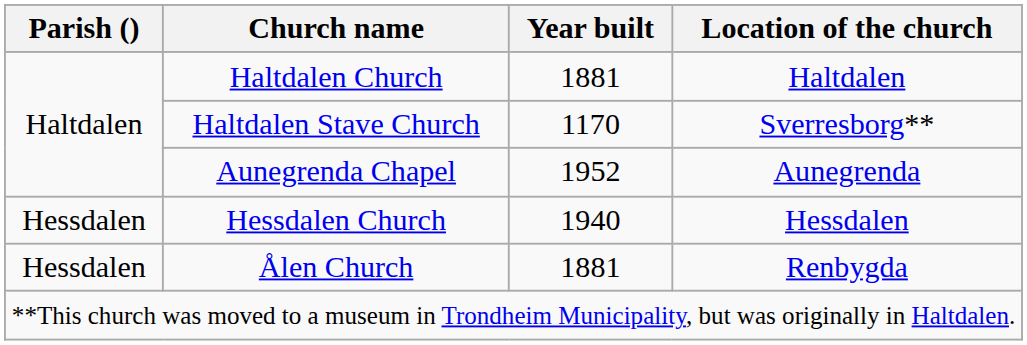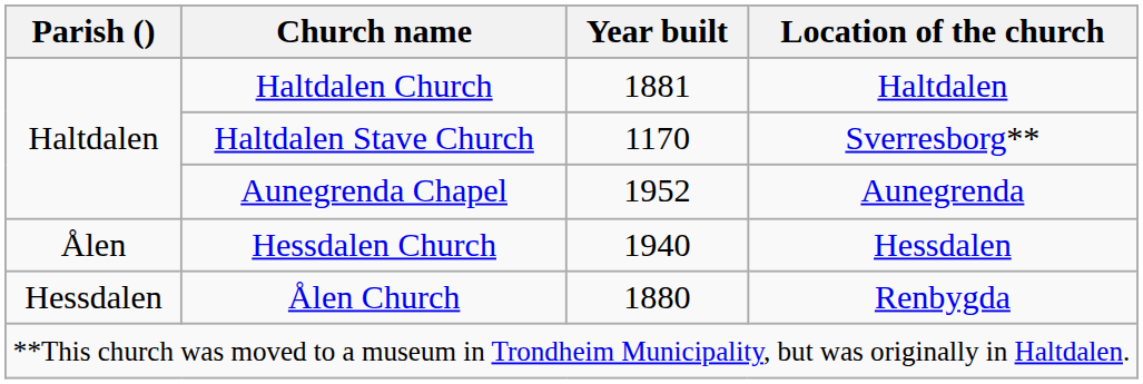Hessdalen Church | Parish (): Hessdalen -> Ålen
Ålen Church | Year built: 1881 -> 1880
